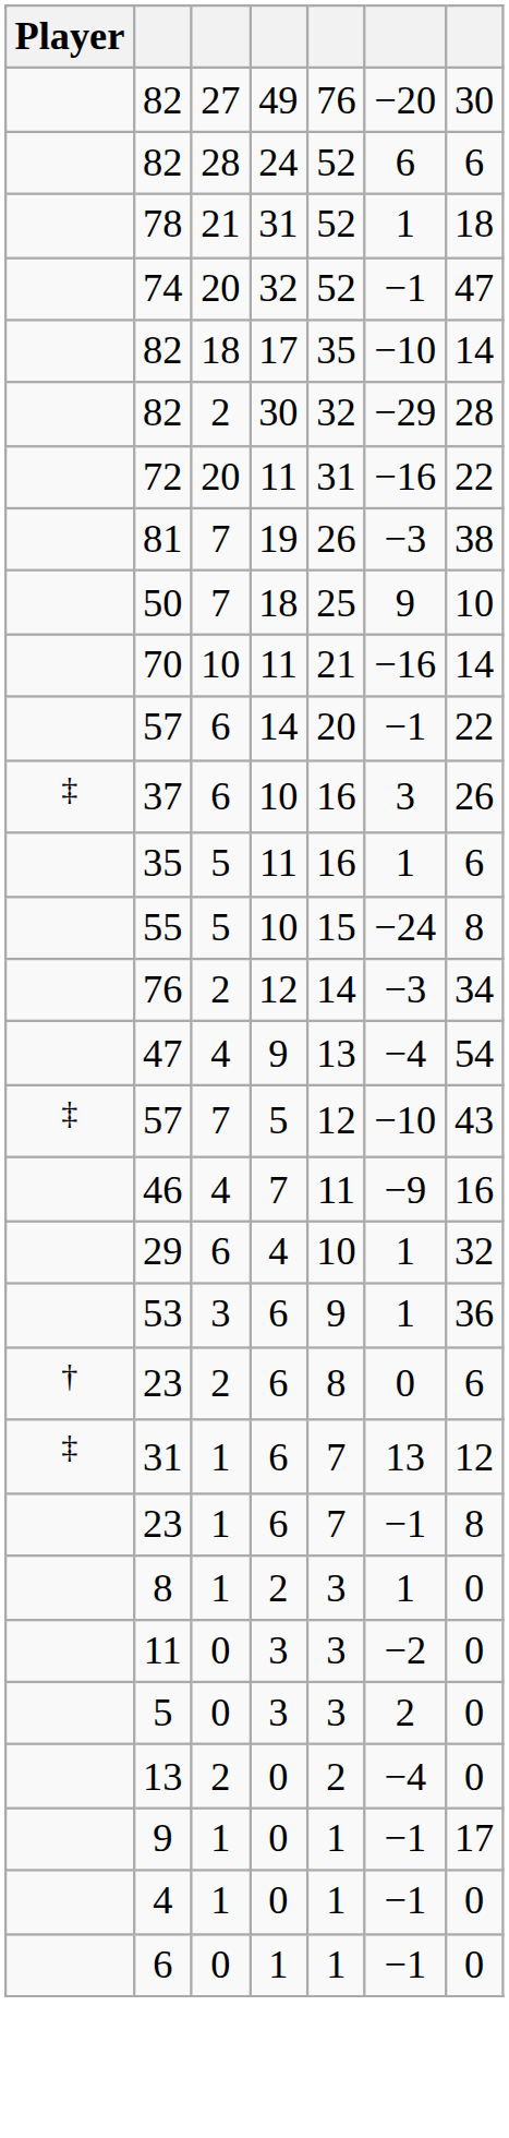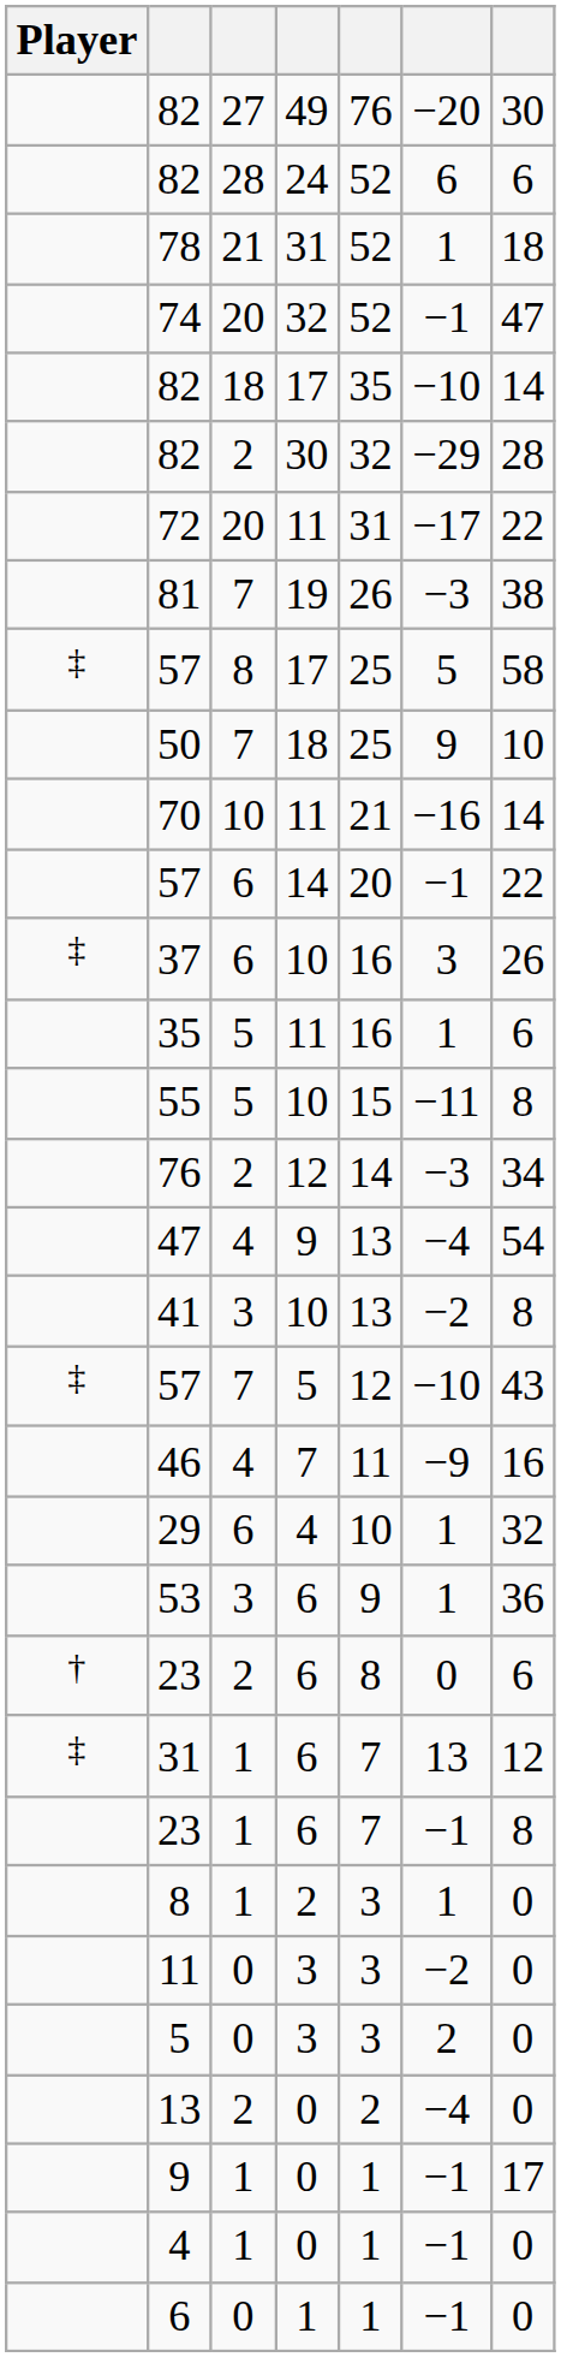72 | column 6: −16 -> −17
+ row: ‡ | 57 | 8 | 17 | 25 | 5 | 58
55 | column 6: −24 -> −11
+ row: 41 | 3 | 10 | 13 | −2 | 8
